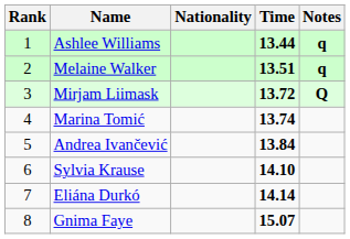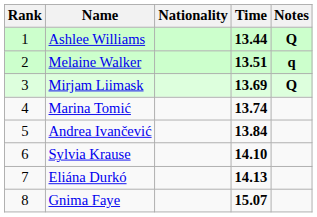Ashlee Williams | Notes: q -> Q
Mirjam Liimask | Time: 13.72 -> 13.69
Eliána Durkó | Time: 14.14 -> 14.13
